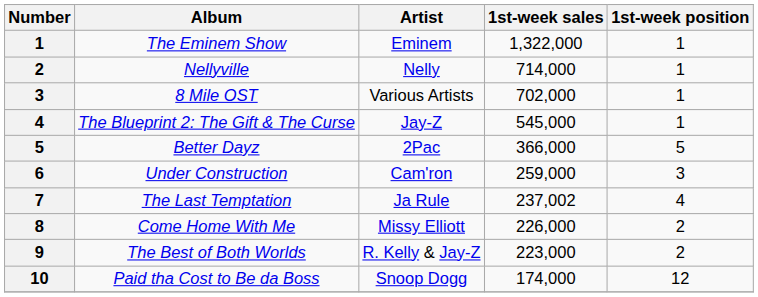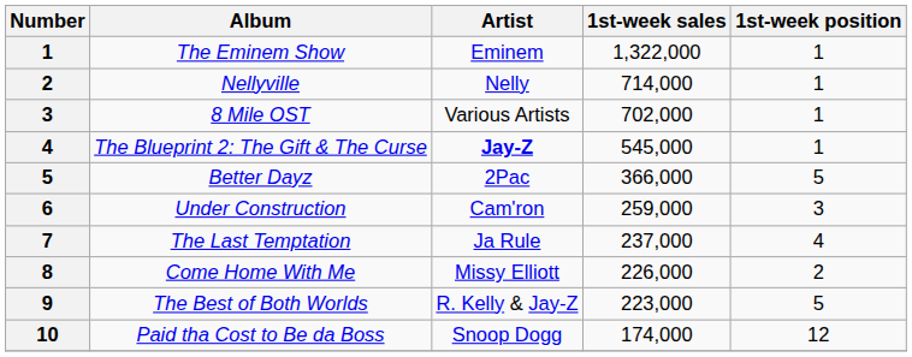The Blueprint 2: The Gift & The Curse | Artist: normal -> bold
The Last Temptation | 1st-week sales: 237,002 -> 237,000
The Best of Both Worlds | 1st-week position: 2 -> 5
